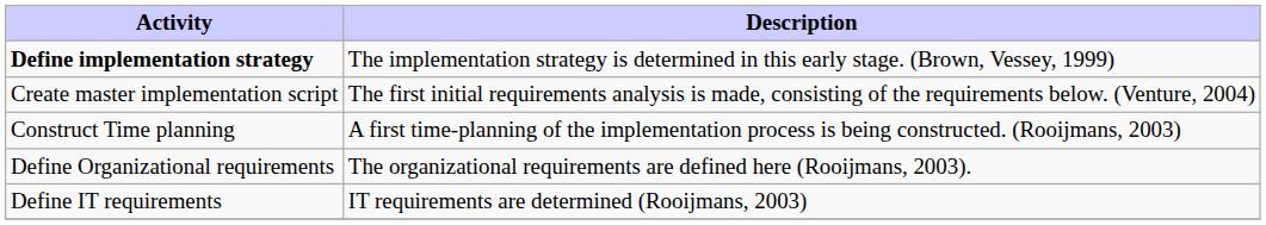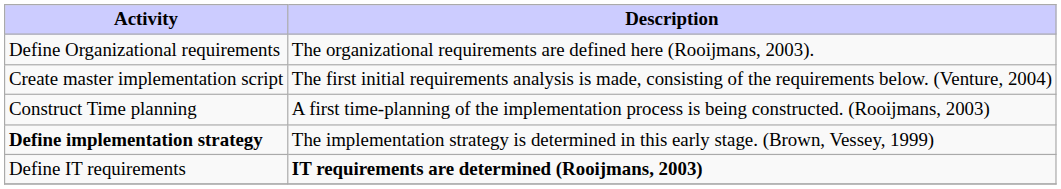rows swapped: Define implementation strategy <-> Define Organizational requirements
Define IT requirements | Description: normal -> bold
